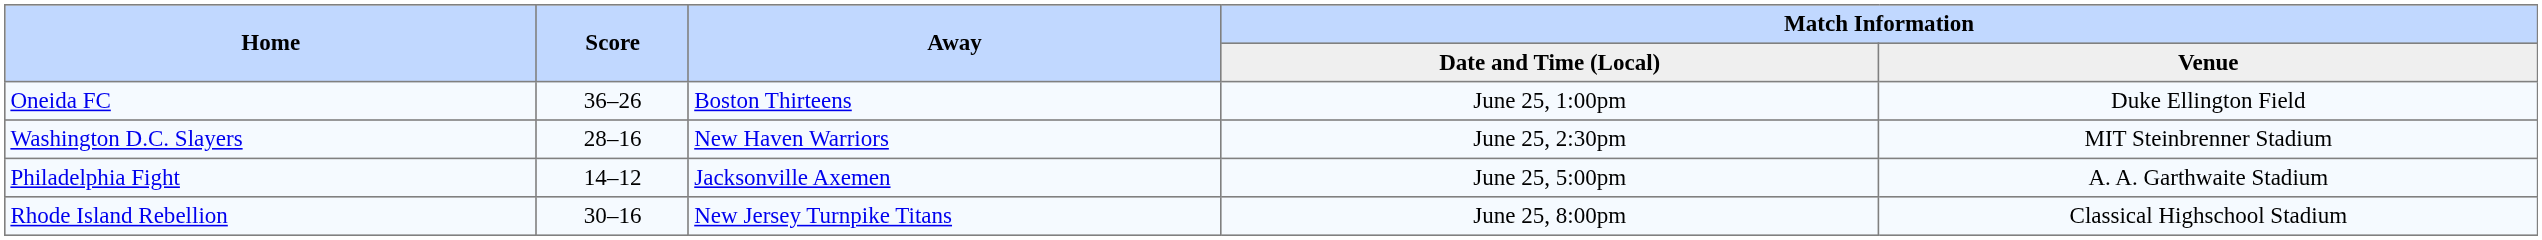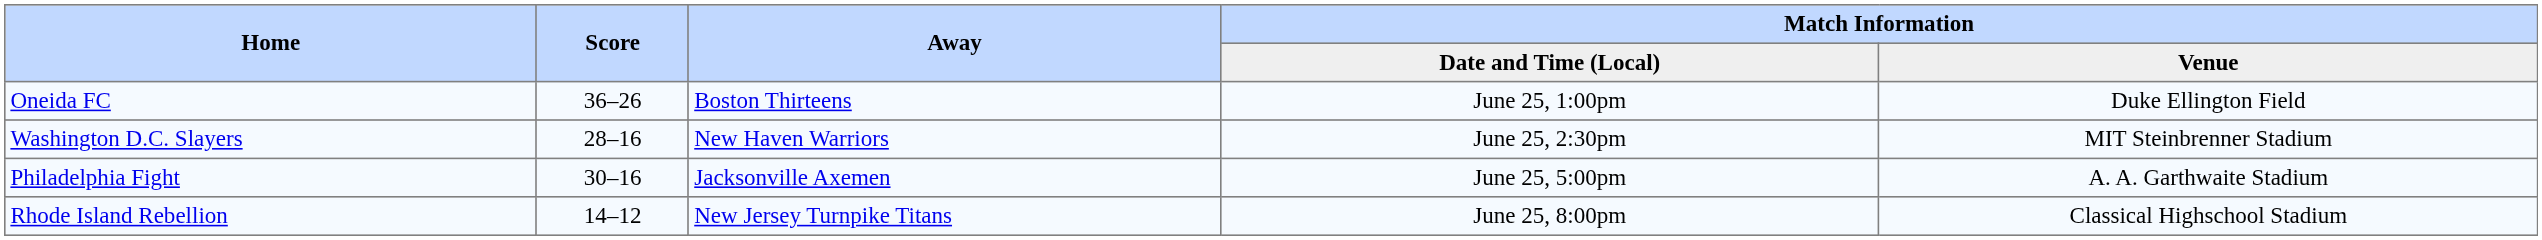Philadelphia Fight | Score: 14–12 -> 30–16
Rhode Island Rebellion | Score: 30–16 -> 14–12
